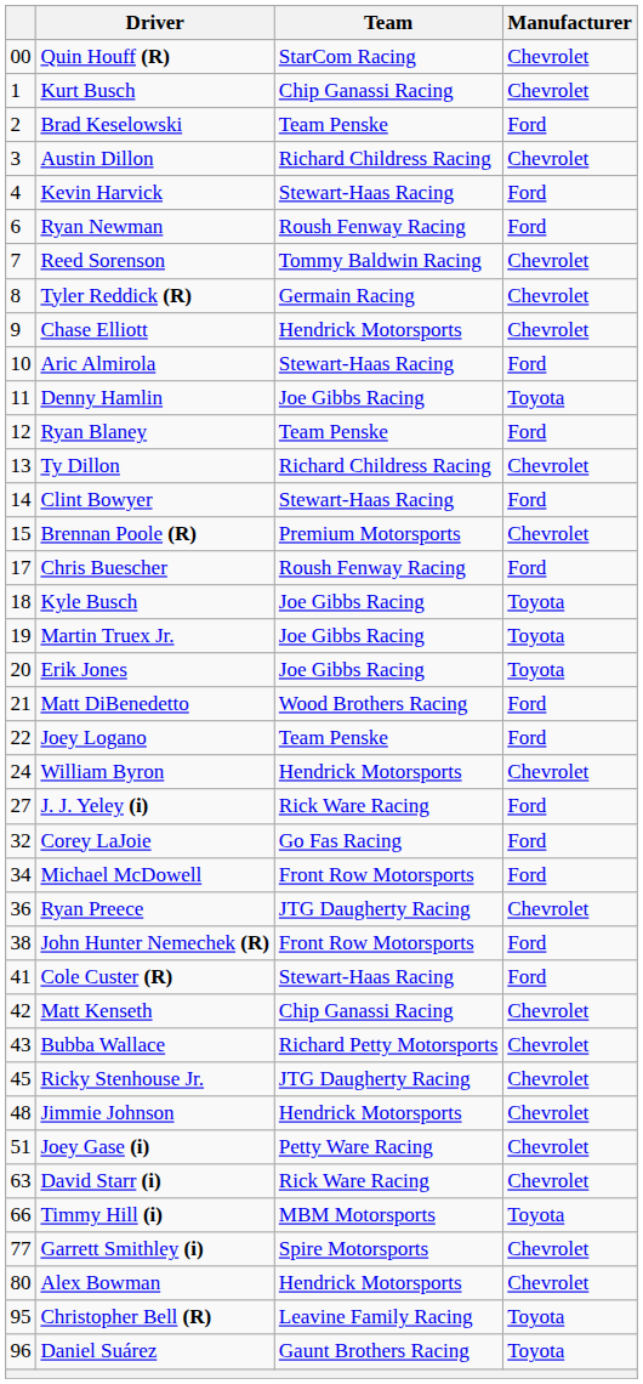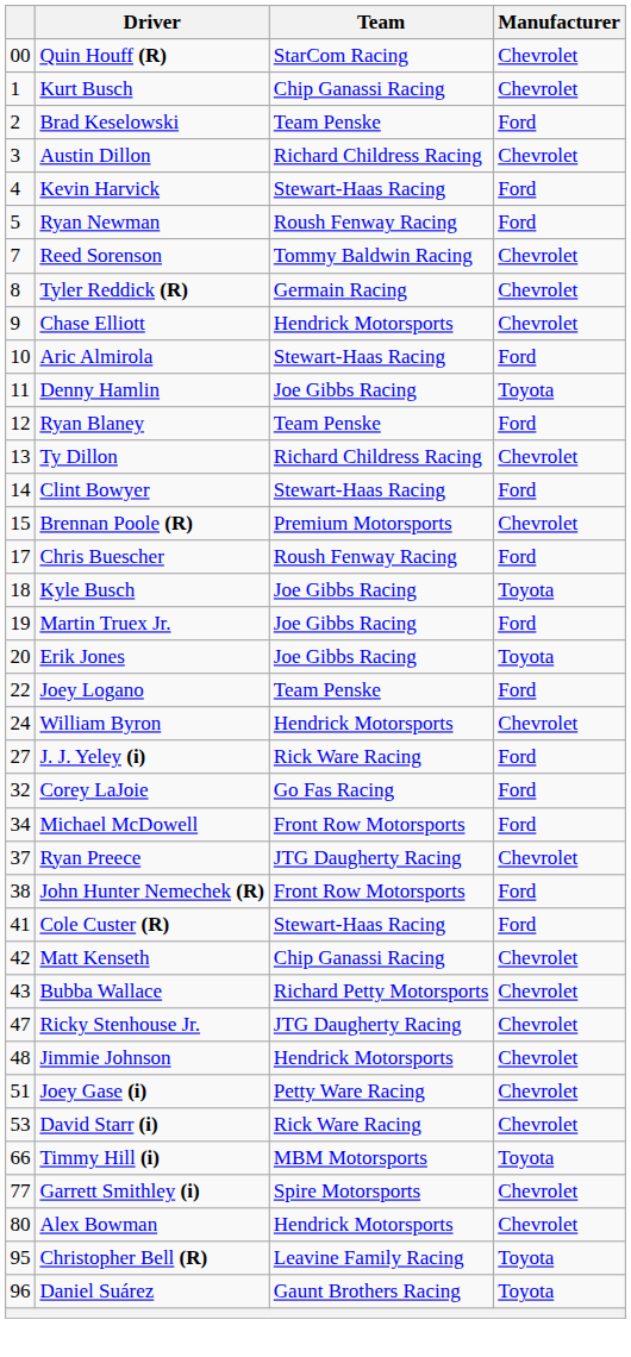Ryan Newman | column 1: 6 -> 5
Martin Truex Jr. | Manufacturer: Toyota -> Ford
- row: 21 | Matt DiBenedetto | Wood Brothers Racing | Ford
Ryan Preece | column 1: 36 -> 37
Ricky Stenhouse Jr. | column 1: 45 -> 47
David Starr (i) | column 1: 63 -> 53
